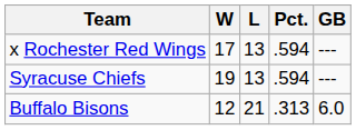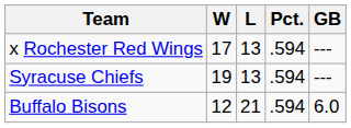Buffalo Bisons | Pct.: .313 -> .594
